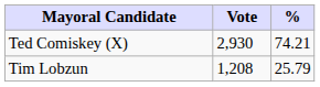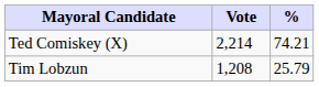Ted Comiskey (X) | Vote: 2,930 -> 2,214
